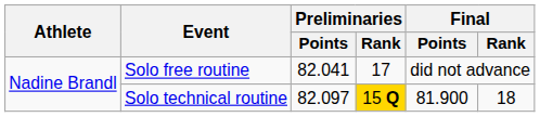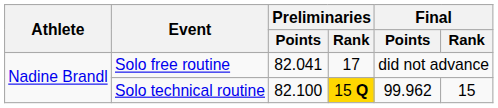Solo technical routine | Preliminaries / Points: 82.097 -> 82.100
Solo technical routine | Final / Points: 81.900 -> 99.962
Solo technical routine | Final / Rank: 18 -> 15
